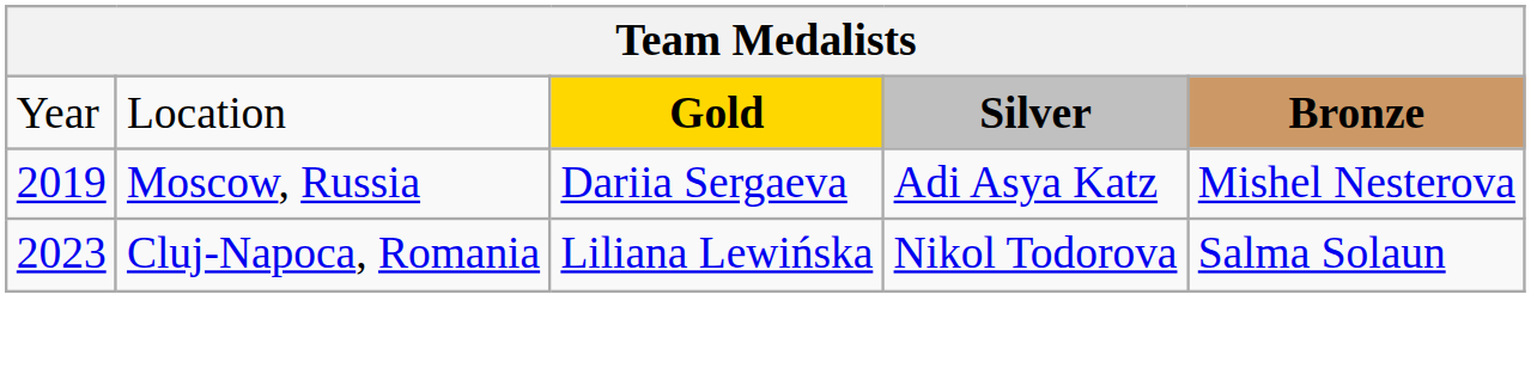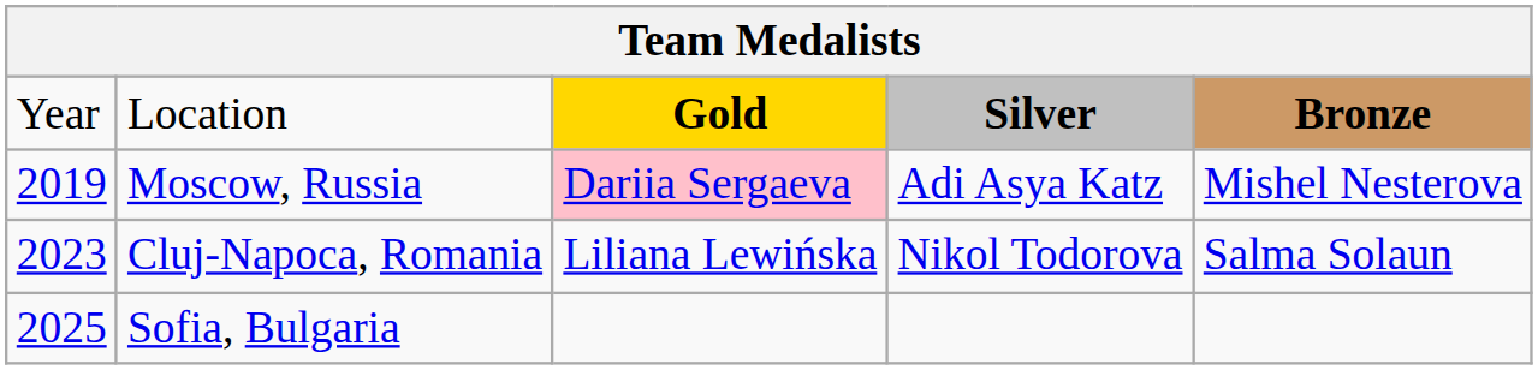Moscow, Russia | column 3: no background -> pink background
+ row: 2025 | Sofia, Bulgaria
